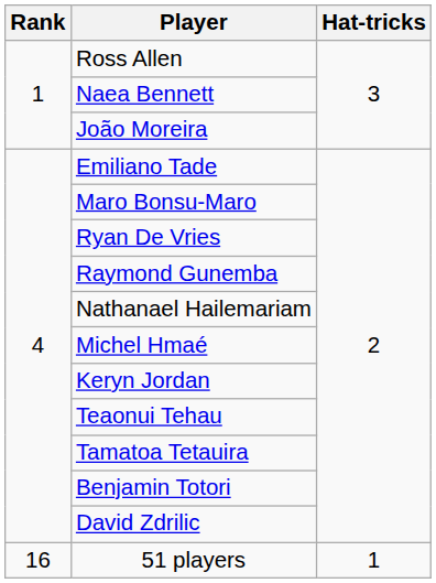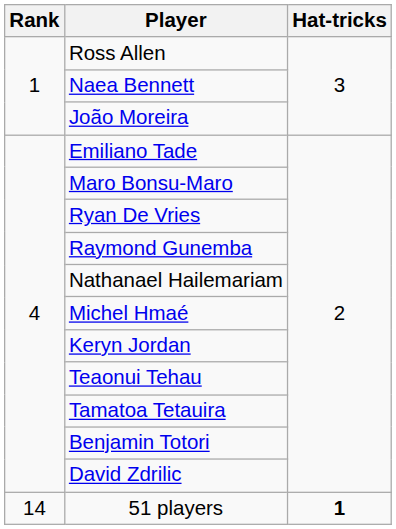51 players | Rank: 16 -> 14
51 players | Hat-tricks: normal -> bold
